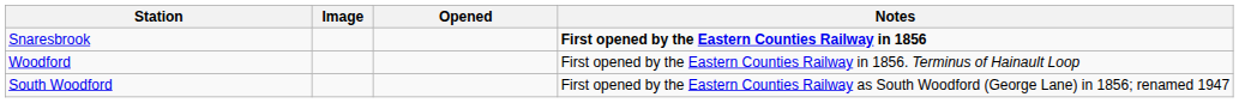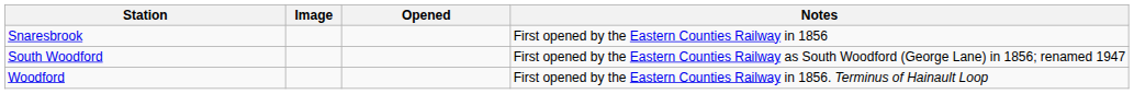Snaresbrook | Notes: bold -> normal
rows swapped: South Woodford <-> Woodford
